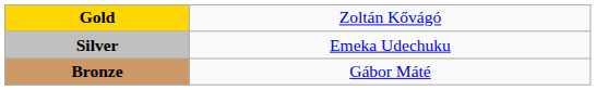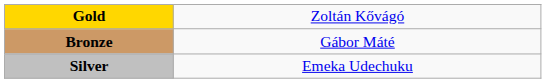rows swapped: Silver <-> Bronze
